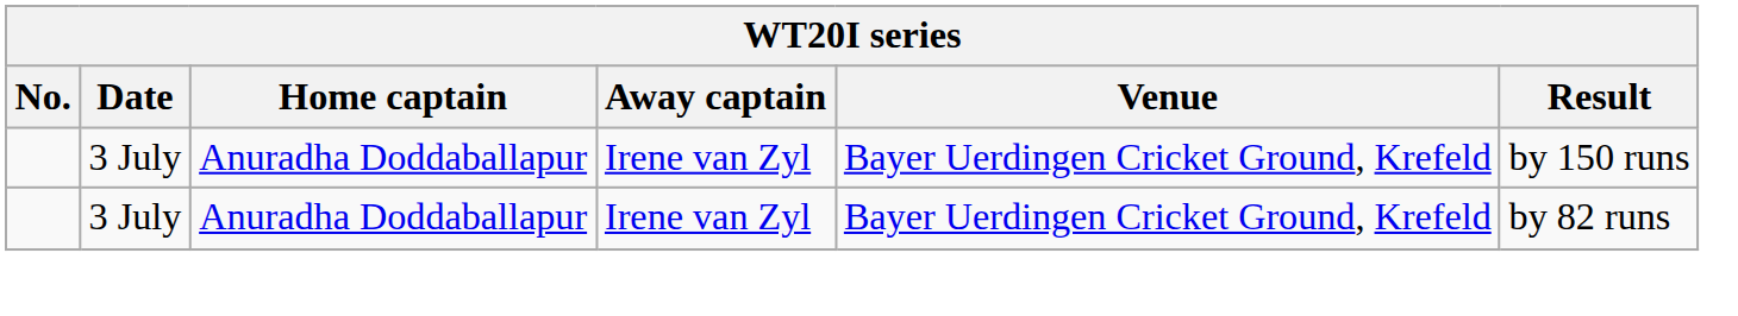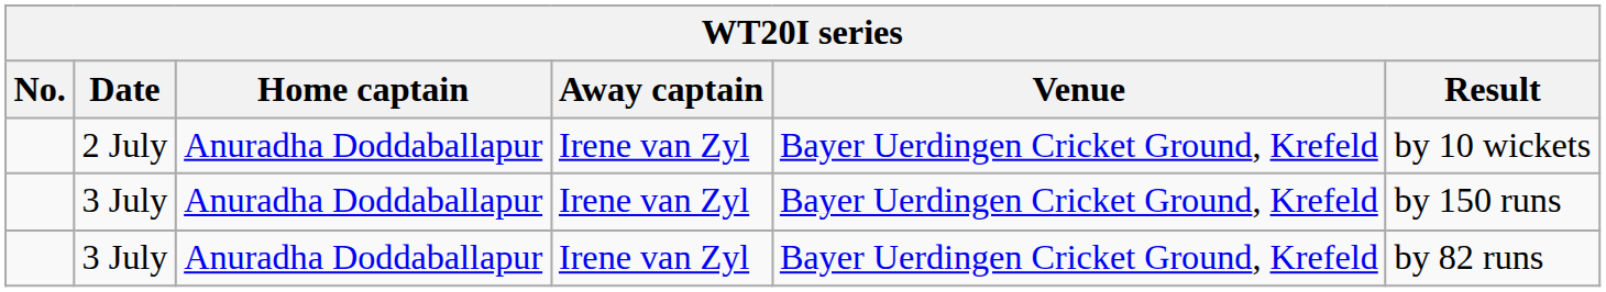+ row: 2 July | Anuradha Doddaballapur | Irene van Zyl | Bayer Uerdingen Cricket Ground, Krefeld | by 10 wickets
